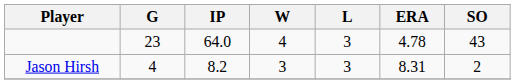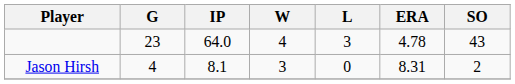Jason Hirsh | IP: 8.2 -> 8.1
Jason Hirsh | L: 3 -> 0
